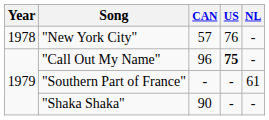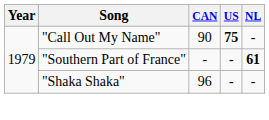- row: 1978 | "New York City" | 57 | 76 | -
"Call Out My Name" | CAN: 96 -> 90
"Southern Part of France" | NL: normal -> bold
"Shaka Shaka" | CAN: 90 -> 96
